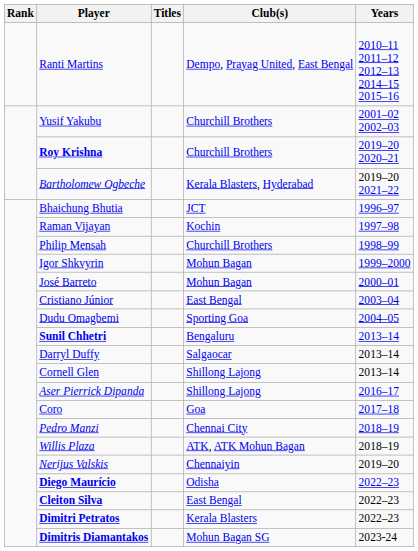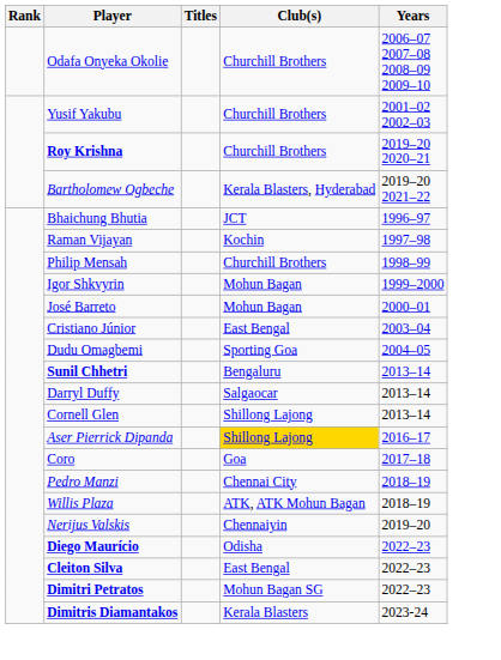- row: Ranti Martins | Dempo, Prayag United, East Bengal | 2010–11 2011–12 2012–13 2014–15 2015–16
+ row: Odafa Onyeka Okolie | Churchill Brothers | 2006–07 2007–08 2008–09 2009–10
Aser Pierrick Dipanda | Club(s): no background -> gold background
Dimitri Petratos | Club(s): Kerala Blasters -> Mohun Bagan SG
Dimitris Diamantakos | Club(s): Mohun Bagan SG -> Kerala Blasters
